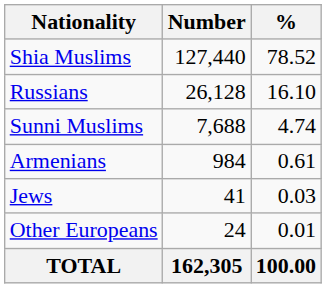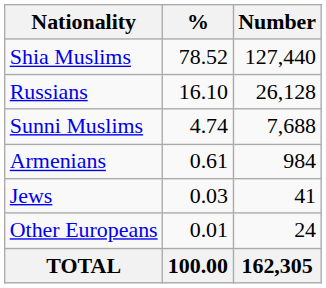columns swapped: Number <-> %
